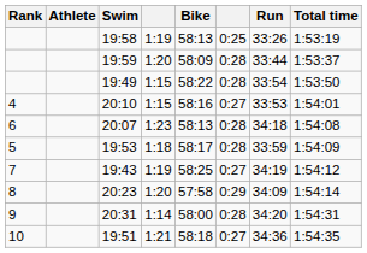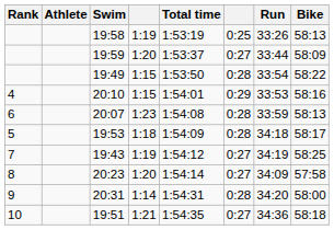columns swapped: Bike <-> Total time
19:59 | column 6: 0:28 -> 0:27
20:10 | column 6: 0:27 -> 0:29
20:07 | Run: 34:18 -> 33:59
19:53 | Run: 33:59 -> 34:18
20:23 | column 6: 0:29 -> 0:27
